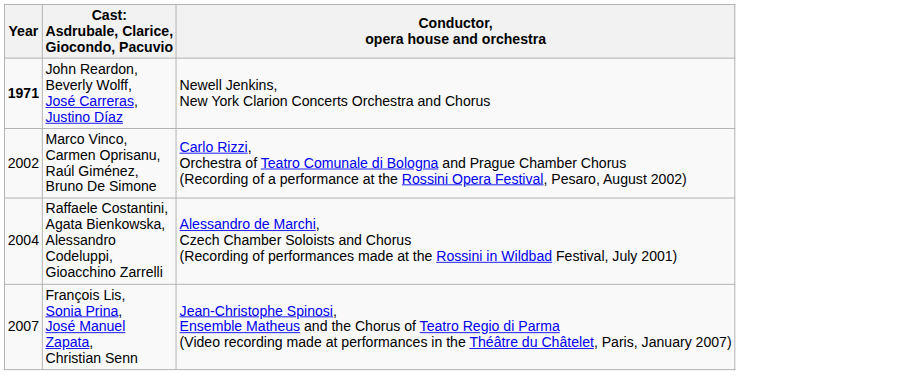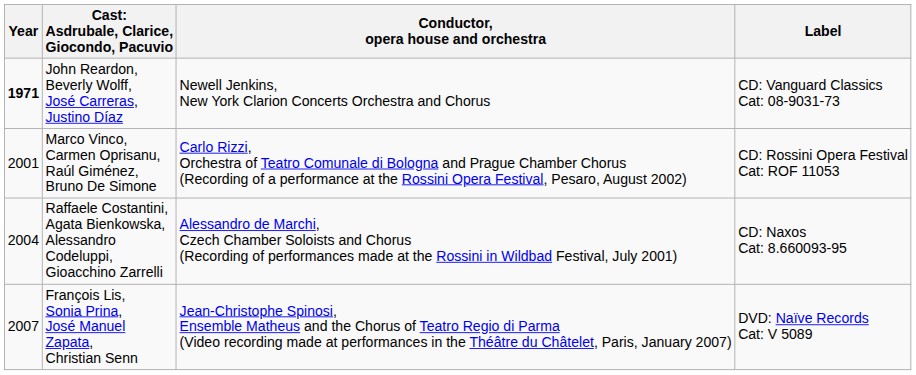+ column: Label | CD: Vanguard Classics Cat: 08-9031-73 | CD: Rossini Opera Festival Cat: ROF 11053 | CD: Naxos Cat: 8.660093-95 | DVD: Naïve Records Cat: V 5089
Marco Vinco, Carmen Oprisanu, Raúl Giménez, Bruno De Simone | Year: 2002 -> 2001
